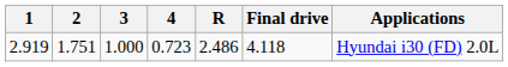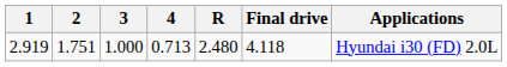2.919 | 4: 0.723 -> 0.713
2.919 | R: 2.486 -> 2.480
